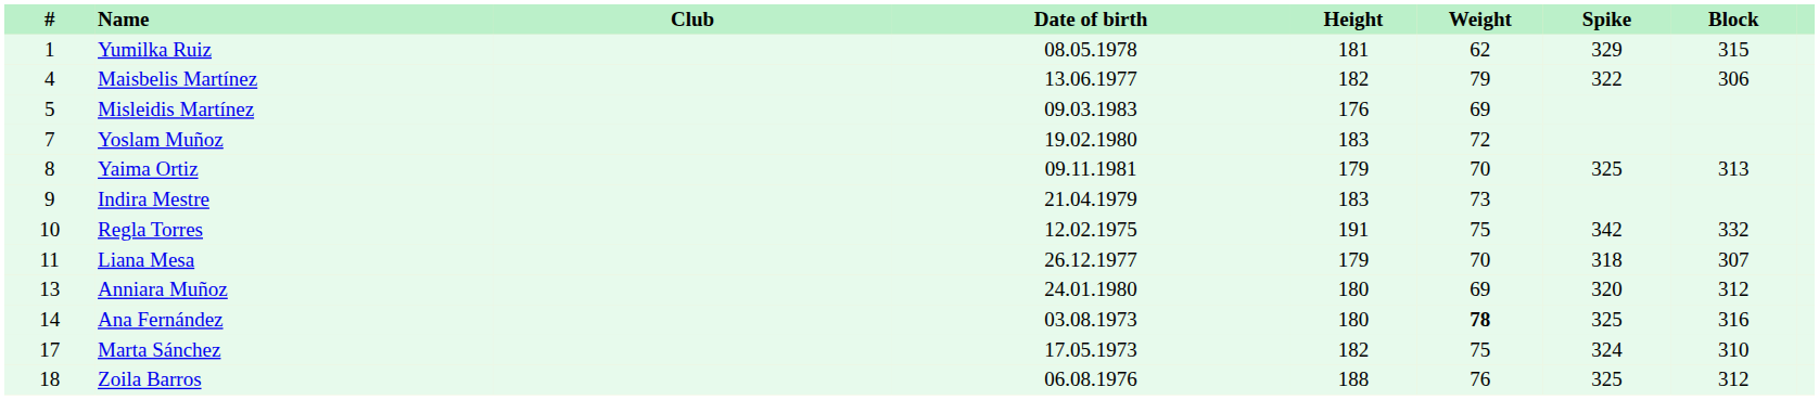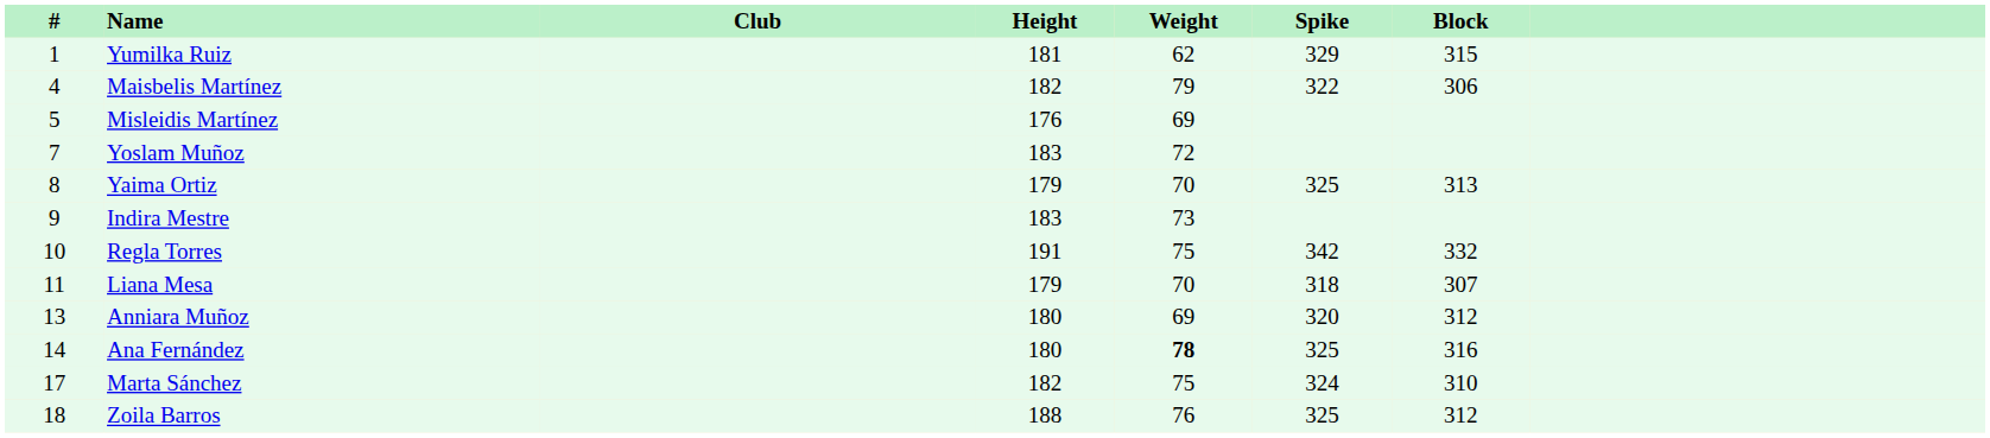- column: Date of birth | 08.05.1978 | 13.06.1977 | 09.03.1983 | 19.02.1980 | 09.11.1981 | 21.04.1979 | 12.02.1975 | 26.12.1977 | 24.01.1980 | 03.08.1973 | 17.05.1973 | 06.08.1976
